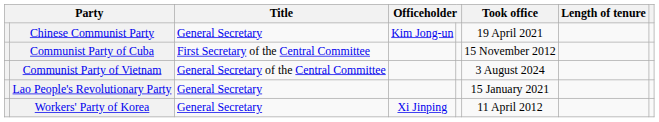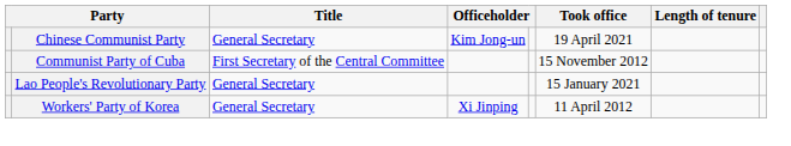- row: Communist Party of Vietnam | General Secretary of the Central Committee | 3 August 2024
